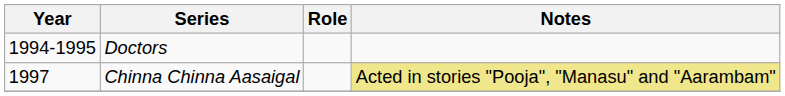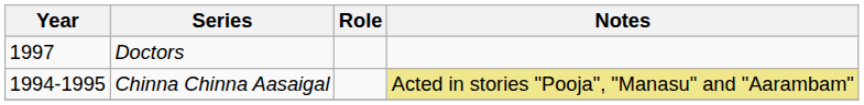Doctors | Year: 1994-1995 -> 1997
Chinna Chinna Aasaigal | Year: 1997 -> 1994-1995
